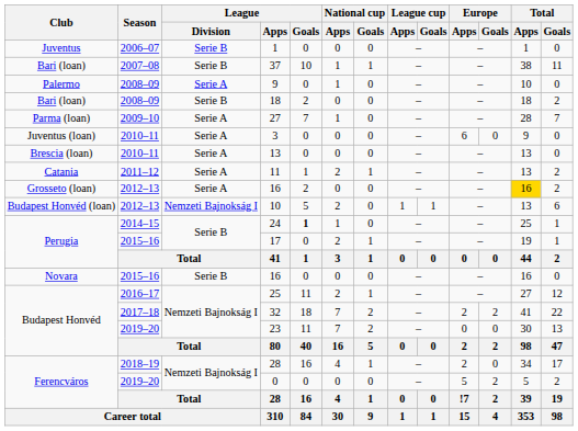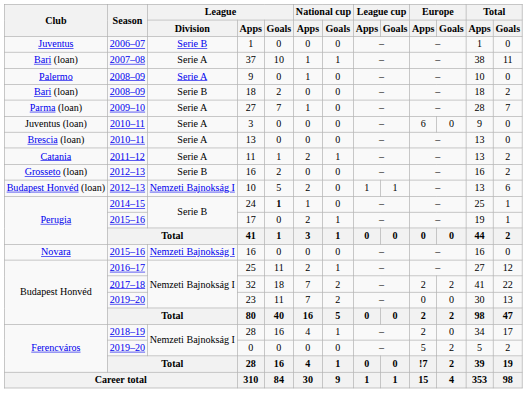37 | League / Division: Serie B -> Serie A
Grosseto (loan) / 16 | League / Division: Serie A -> Serie B
Grosseto (loan) / 16 | Total / Apps: gold background -> no background
Novara / 16 | League / Division: Serie B -> Nemzeti Bajnokság I
